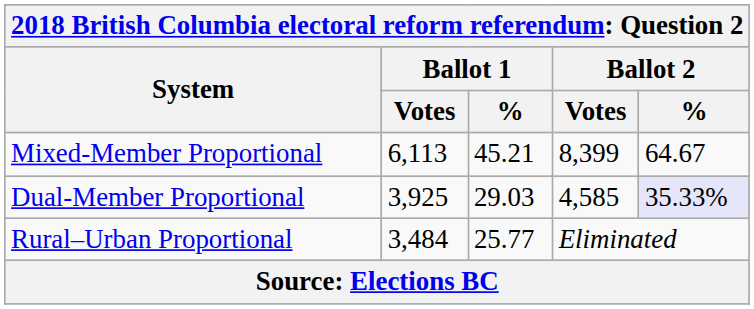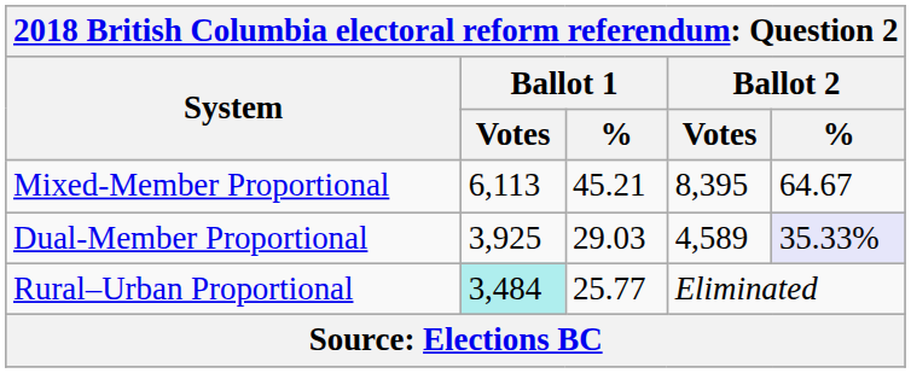Mixed-Member Proportional | Ballot 2 / Votes: 8,399 -> 8,395
Dual-Member Proportional | Ballot 2 / Votes: 4,585 -> 4,589
Rural–Urban Proportional | Ballot 1 / Votes: no background -> paleturquoise background
